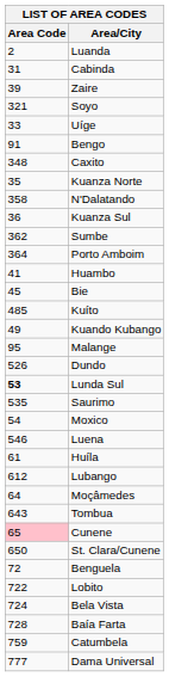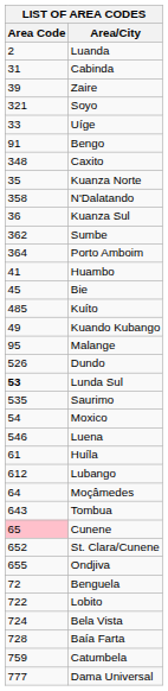St. Clara/Cunene | Area Code: 650 -> 652
+ row: 655 | Ondjiva
